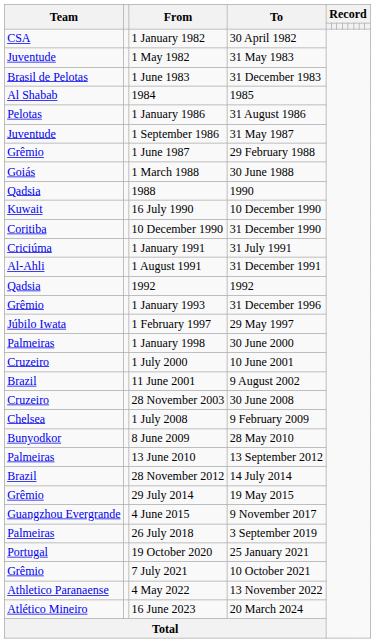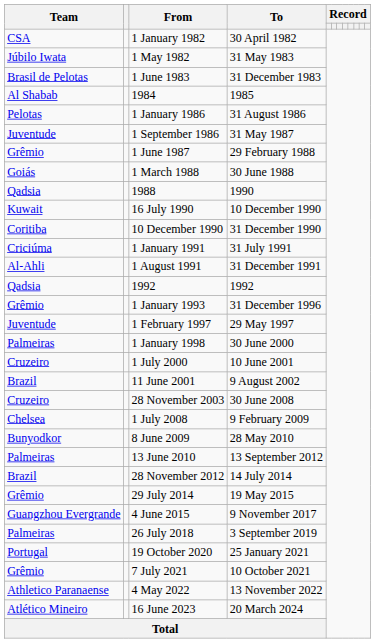1 May 1982 | Team: Juventude -> Júbilo Iwata
1 February 1997 | Team: Júbilo Iwata -> Juventude
